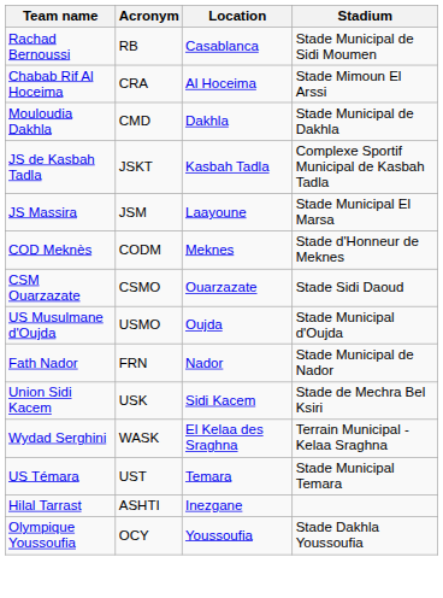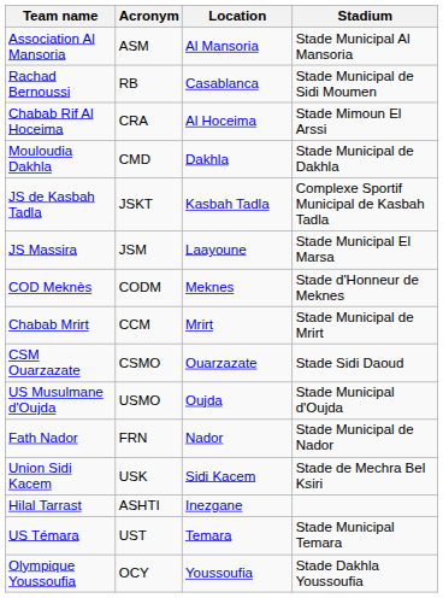+ row: Association Al Mansoria | ASM | Al Mansoria | Stade Municipal Al Mansoria
+ row: Chabab Mrirt | CCM | Mrirt | Stade Municipal de Mrirt
- row: Wydad Serghini | WASK | El Kelaa des Sraghna | Terrain Municipal - Kelaa Sraghna
rows swapped: Hilal Tarrast <-> US Témara
